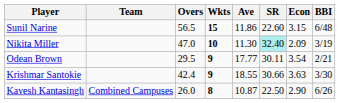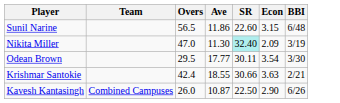- column: Wkts | 15 | 10 | 9 | 9 | 8
Odean Brown | BBI: 2/21 -> 3/30
Krishmar Santokie | BBI: 3/30 -> 2/21
